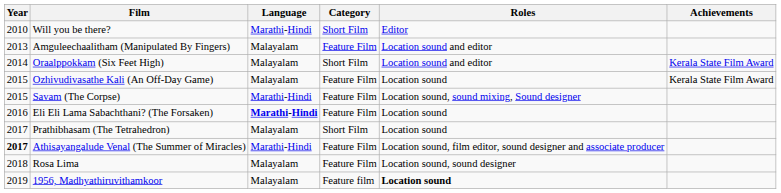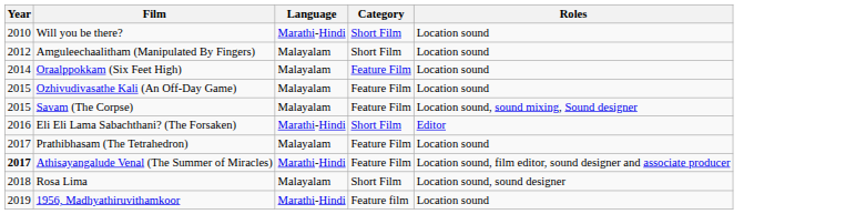- column: Achievements | Kerala State Film Award | Kerala State Film Award
Will you be there? | Roles: Editor -> Location sound
Amguleechaalitham (Manipulated By Fingers) | Year: 2013 -> 2012
Amguleechaalitham (Manipulated By Fingers) | Category: Feature Film -> Short Film
Amguleechaalitham (Manipulated By Fingers) | Roles: Location sound and editor -> Location sound
Oraalppokkam (Six Feet High) | Category: Short Film -> Feature Film
Oraalppokkam (Six Feet High) | Roles: Location sound and editor -> Location sound
Savam (The Corpse) | Language: Marathi-Hindi -> Malayalam
Eli Eli Lama Sabachthani? (The Forsaken) | Language: bold -> normal
Eli Eli Lama Sabachthani? (The Forsaken) | Category: Feature Film -> Short Film
Eli Eli Lama Sabachthani? (The Forsaken) | Roles: Location sound -> Editor
Prathibhasam (The Tetrahedron) | Category: Short Film -> Feature Film
Rosa Lima | Category: Feature Film -> Short Film
1956, Madhyathiruvithamkoor | Language: Malayalam -> Marathi-Hindi
1956, Madhyathiruvithamkoor | Roles: bold -> normal
